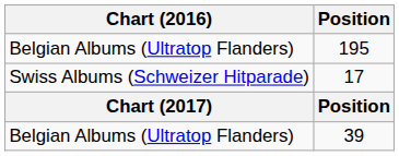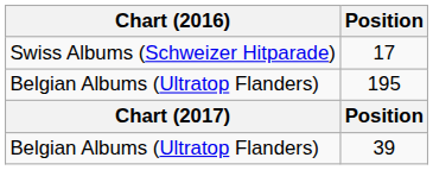rows swapped: 195 <-> 17
